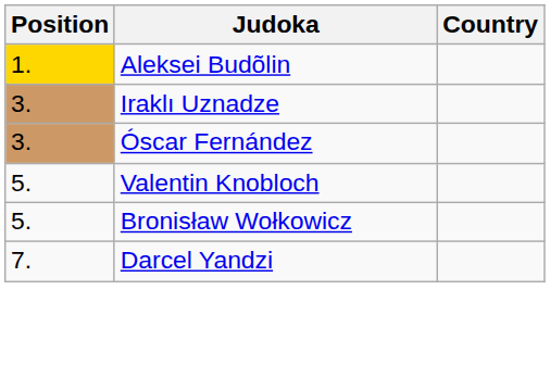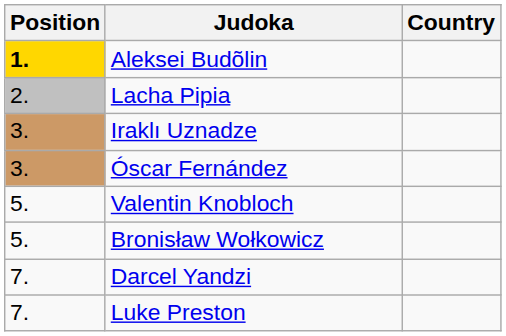Aleksei Budõlin | Position: normal -> bold
+ row: 2. | Lacha Pipia
+ row: 7. | Luke Preston
